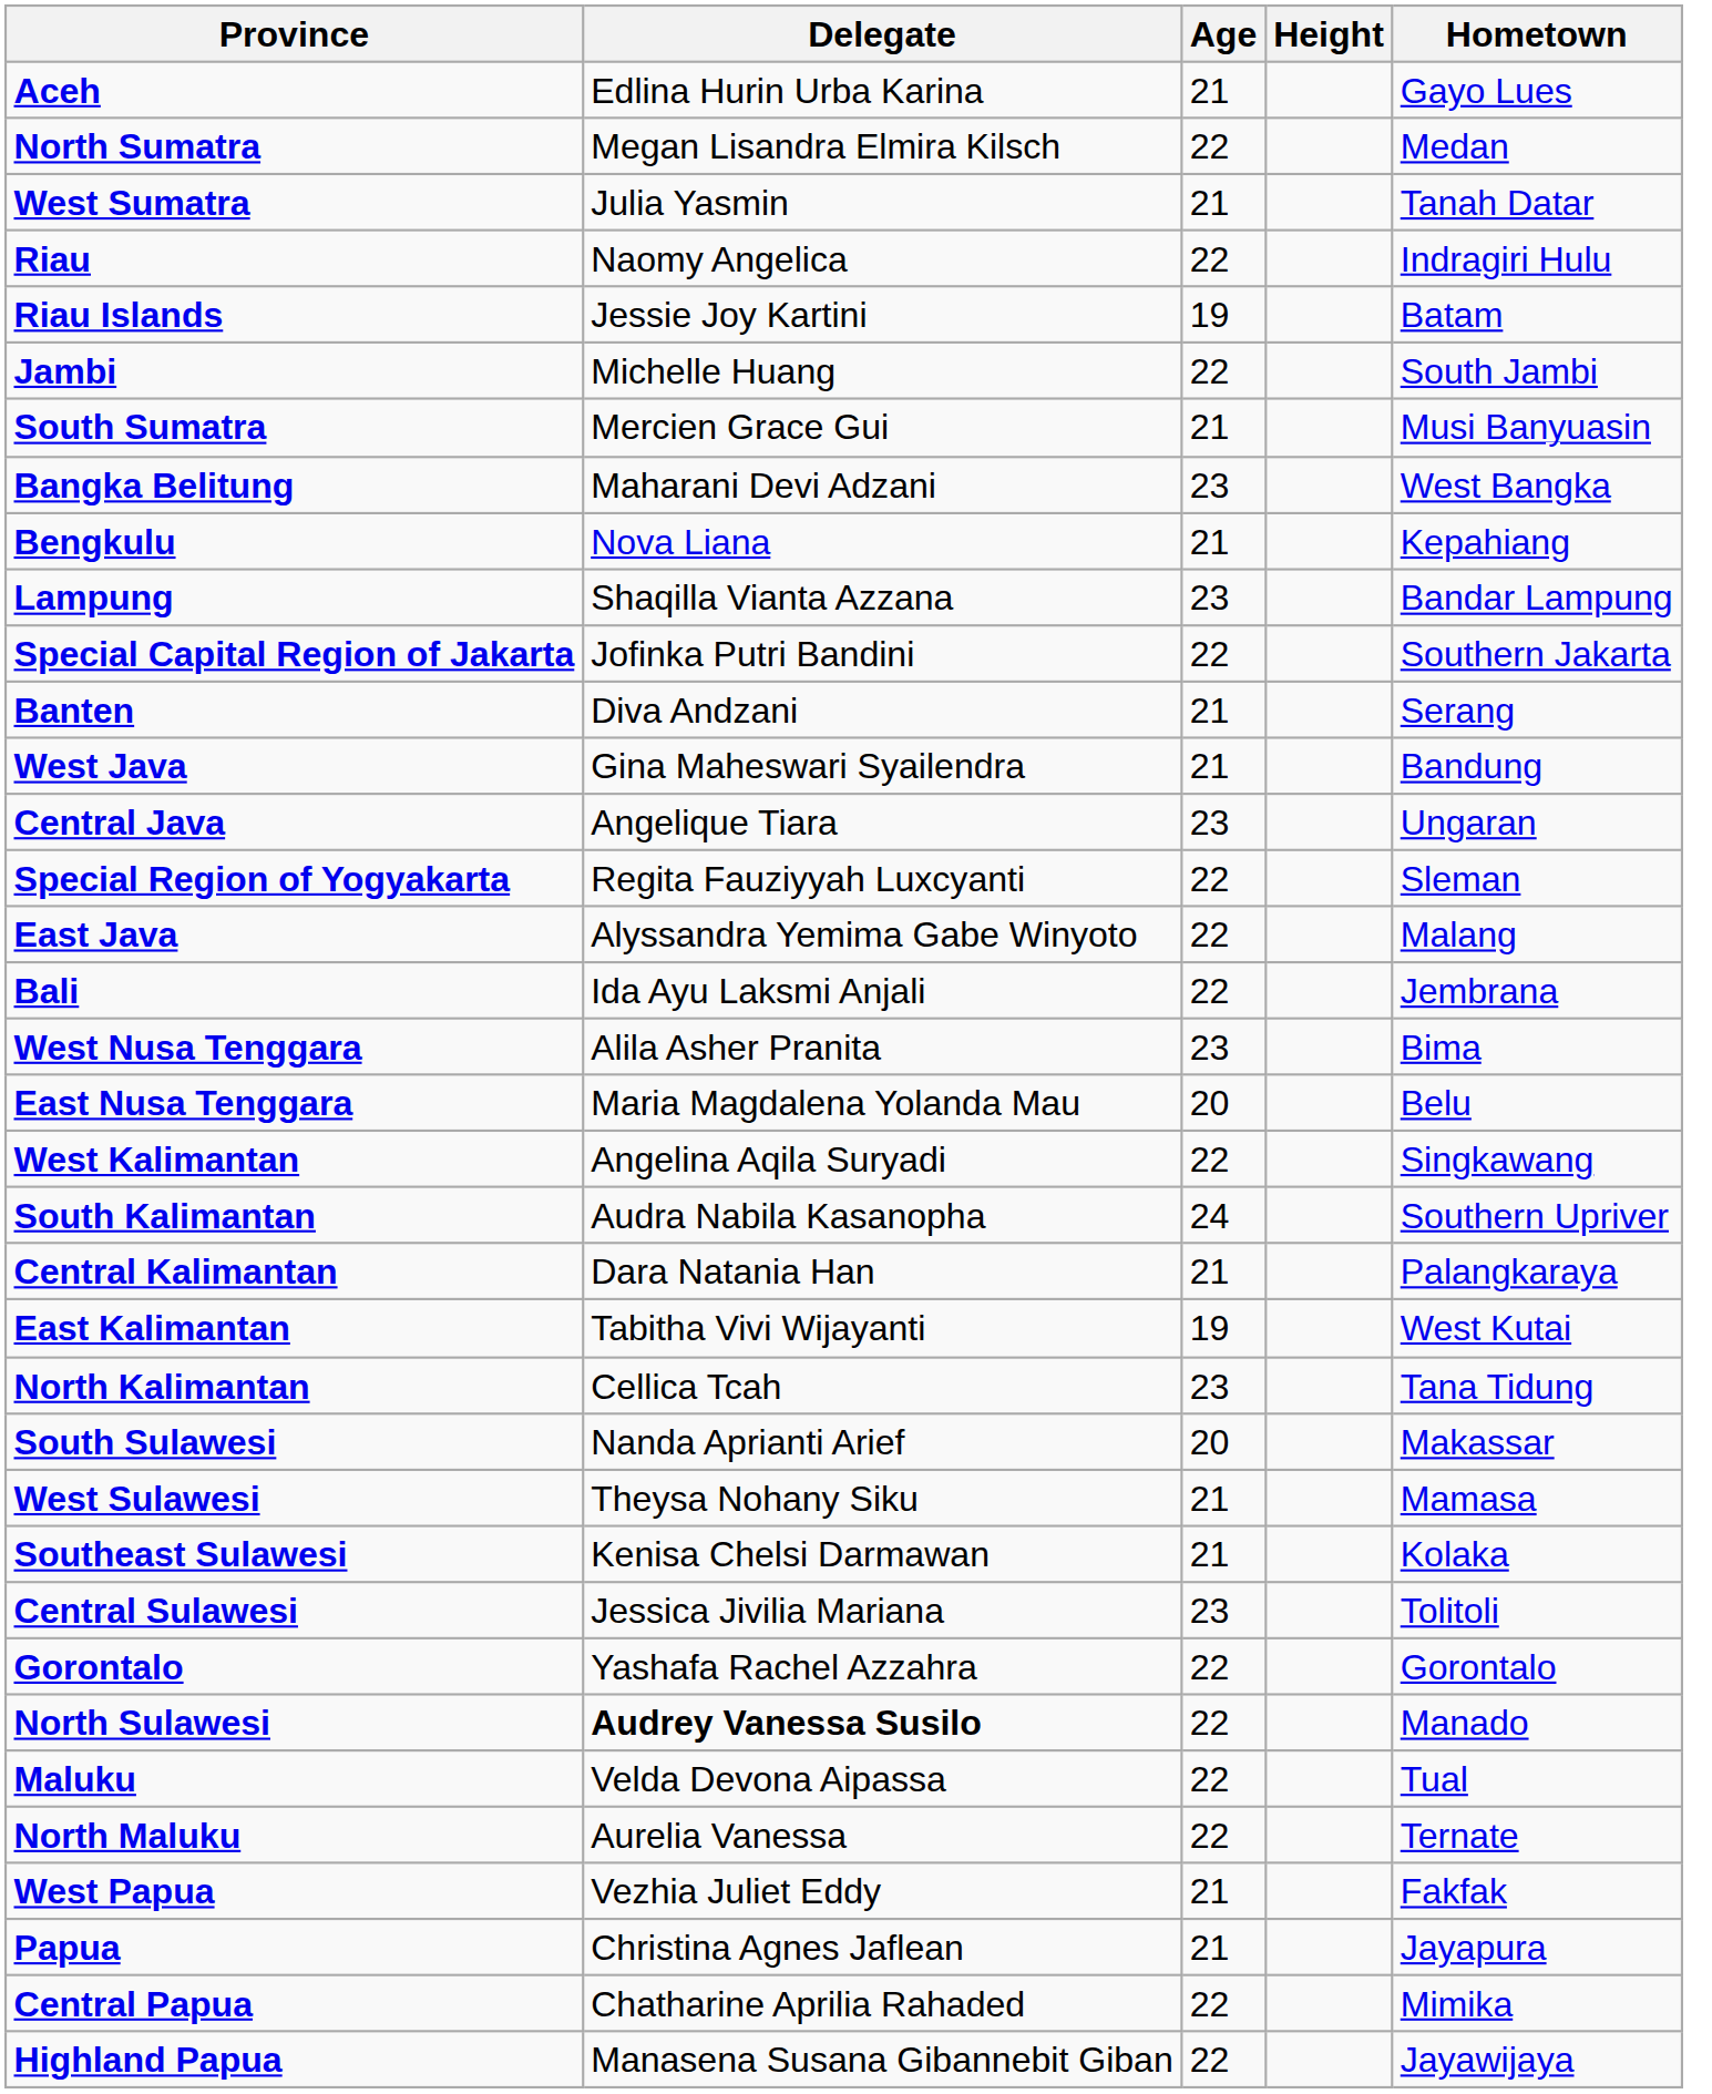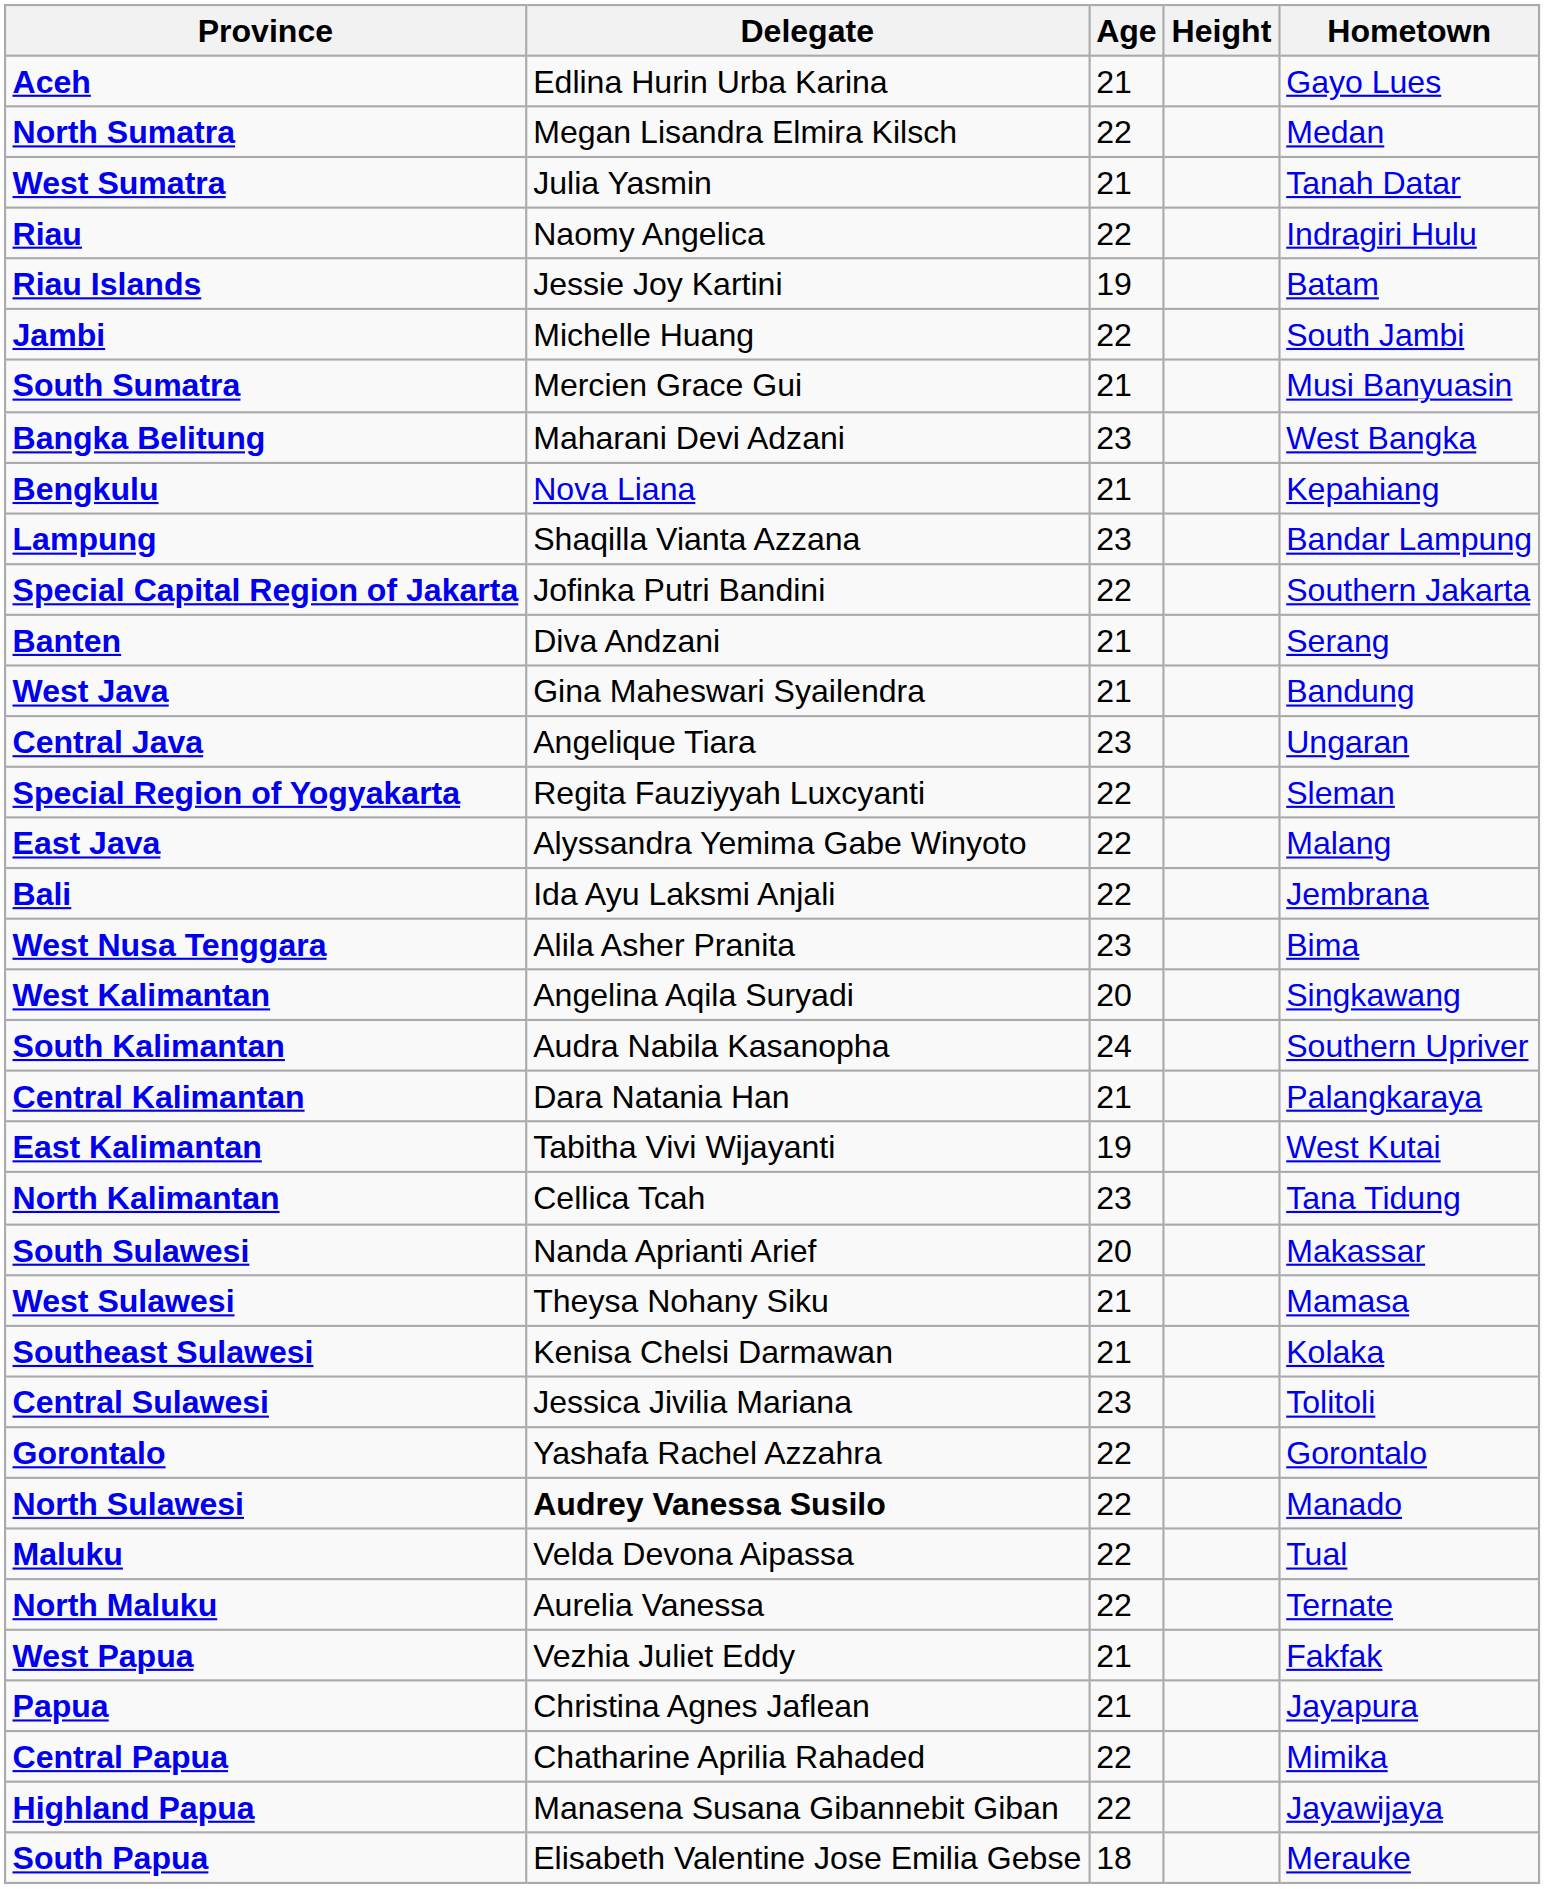- row: East Nusa Tenggara | Maria Magdalena Yolanda Mau | 20 | Belu
West Kalimantan | Age: 22 -> 20
+ row: South Papua | Elisabeth Valentine Jose Emilia Gebse | 18 | Merauke
